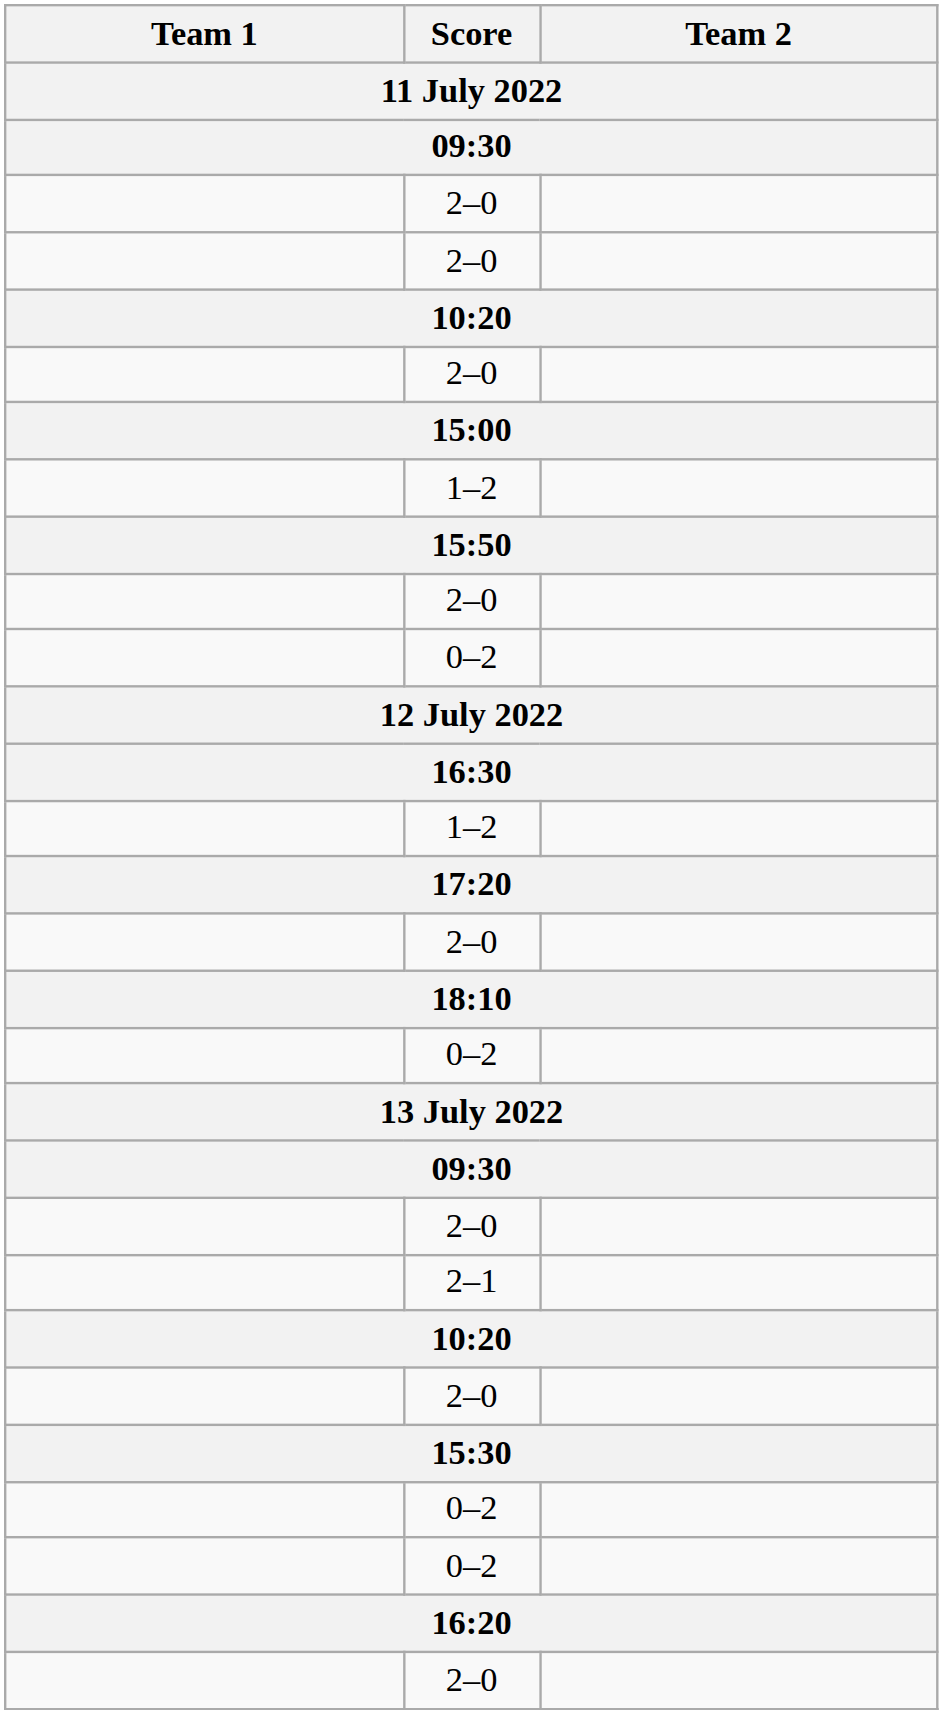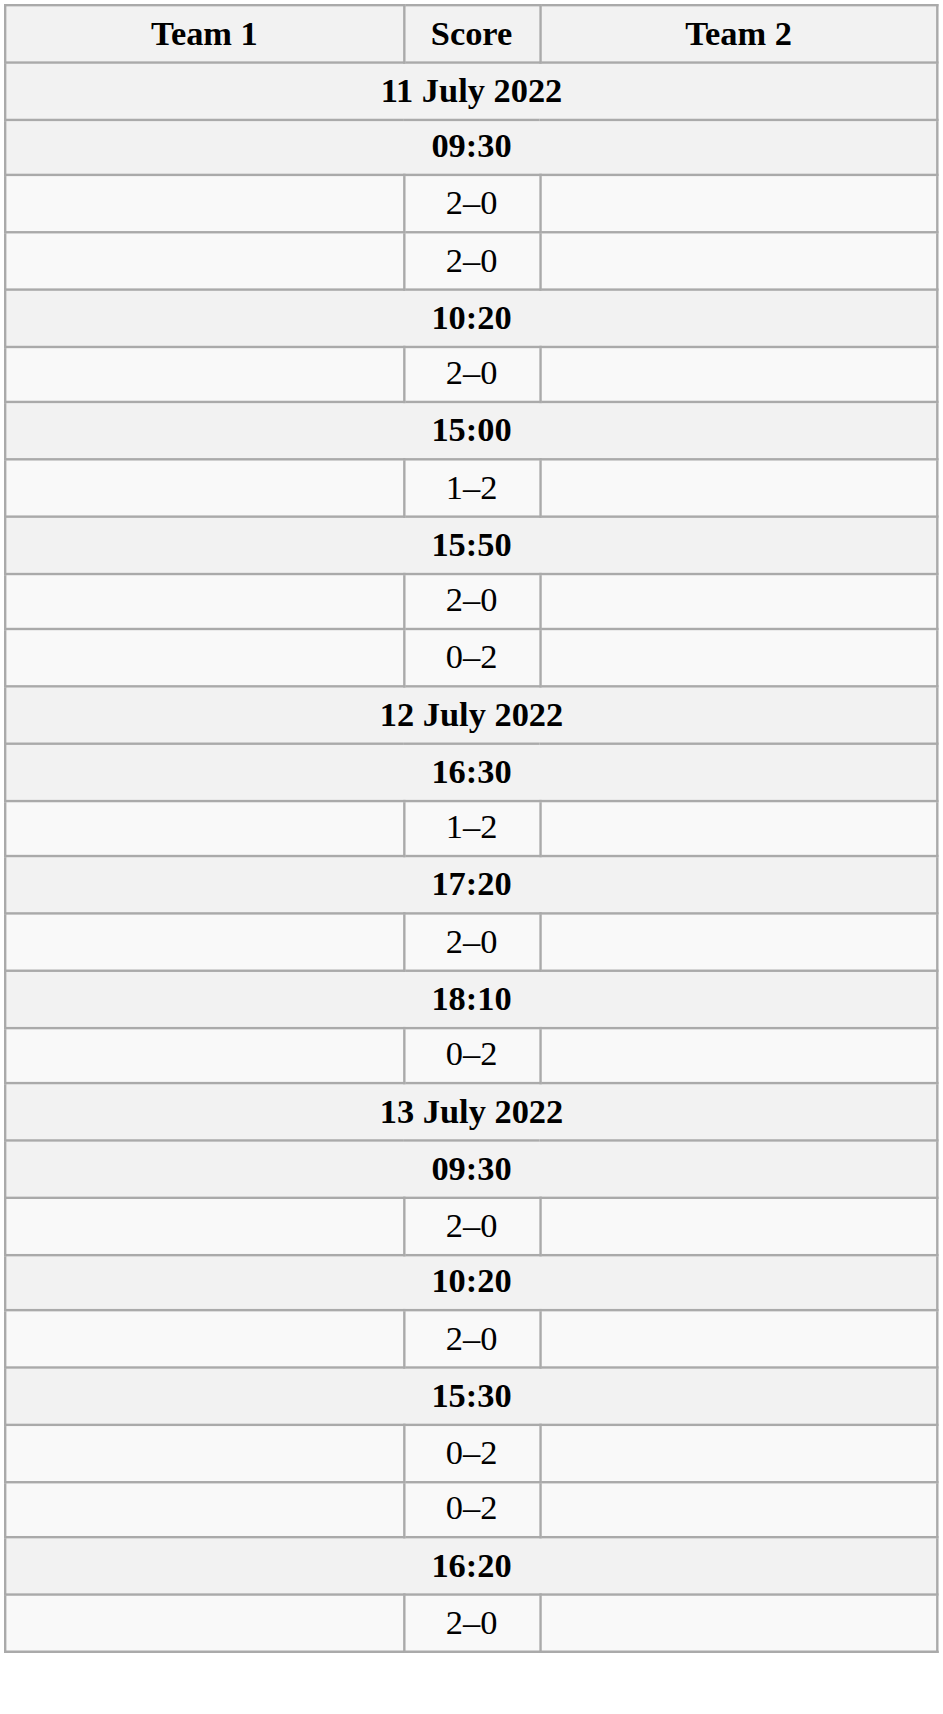- row: 2–1
